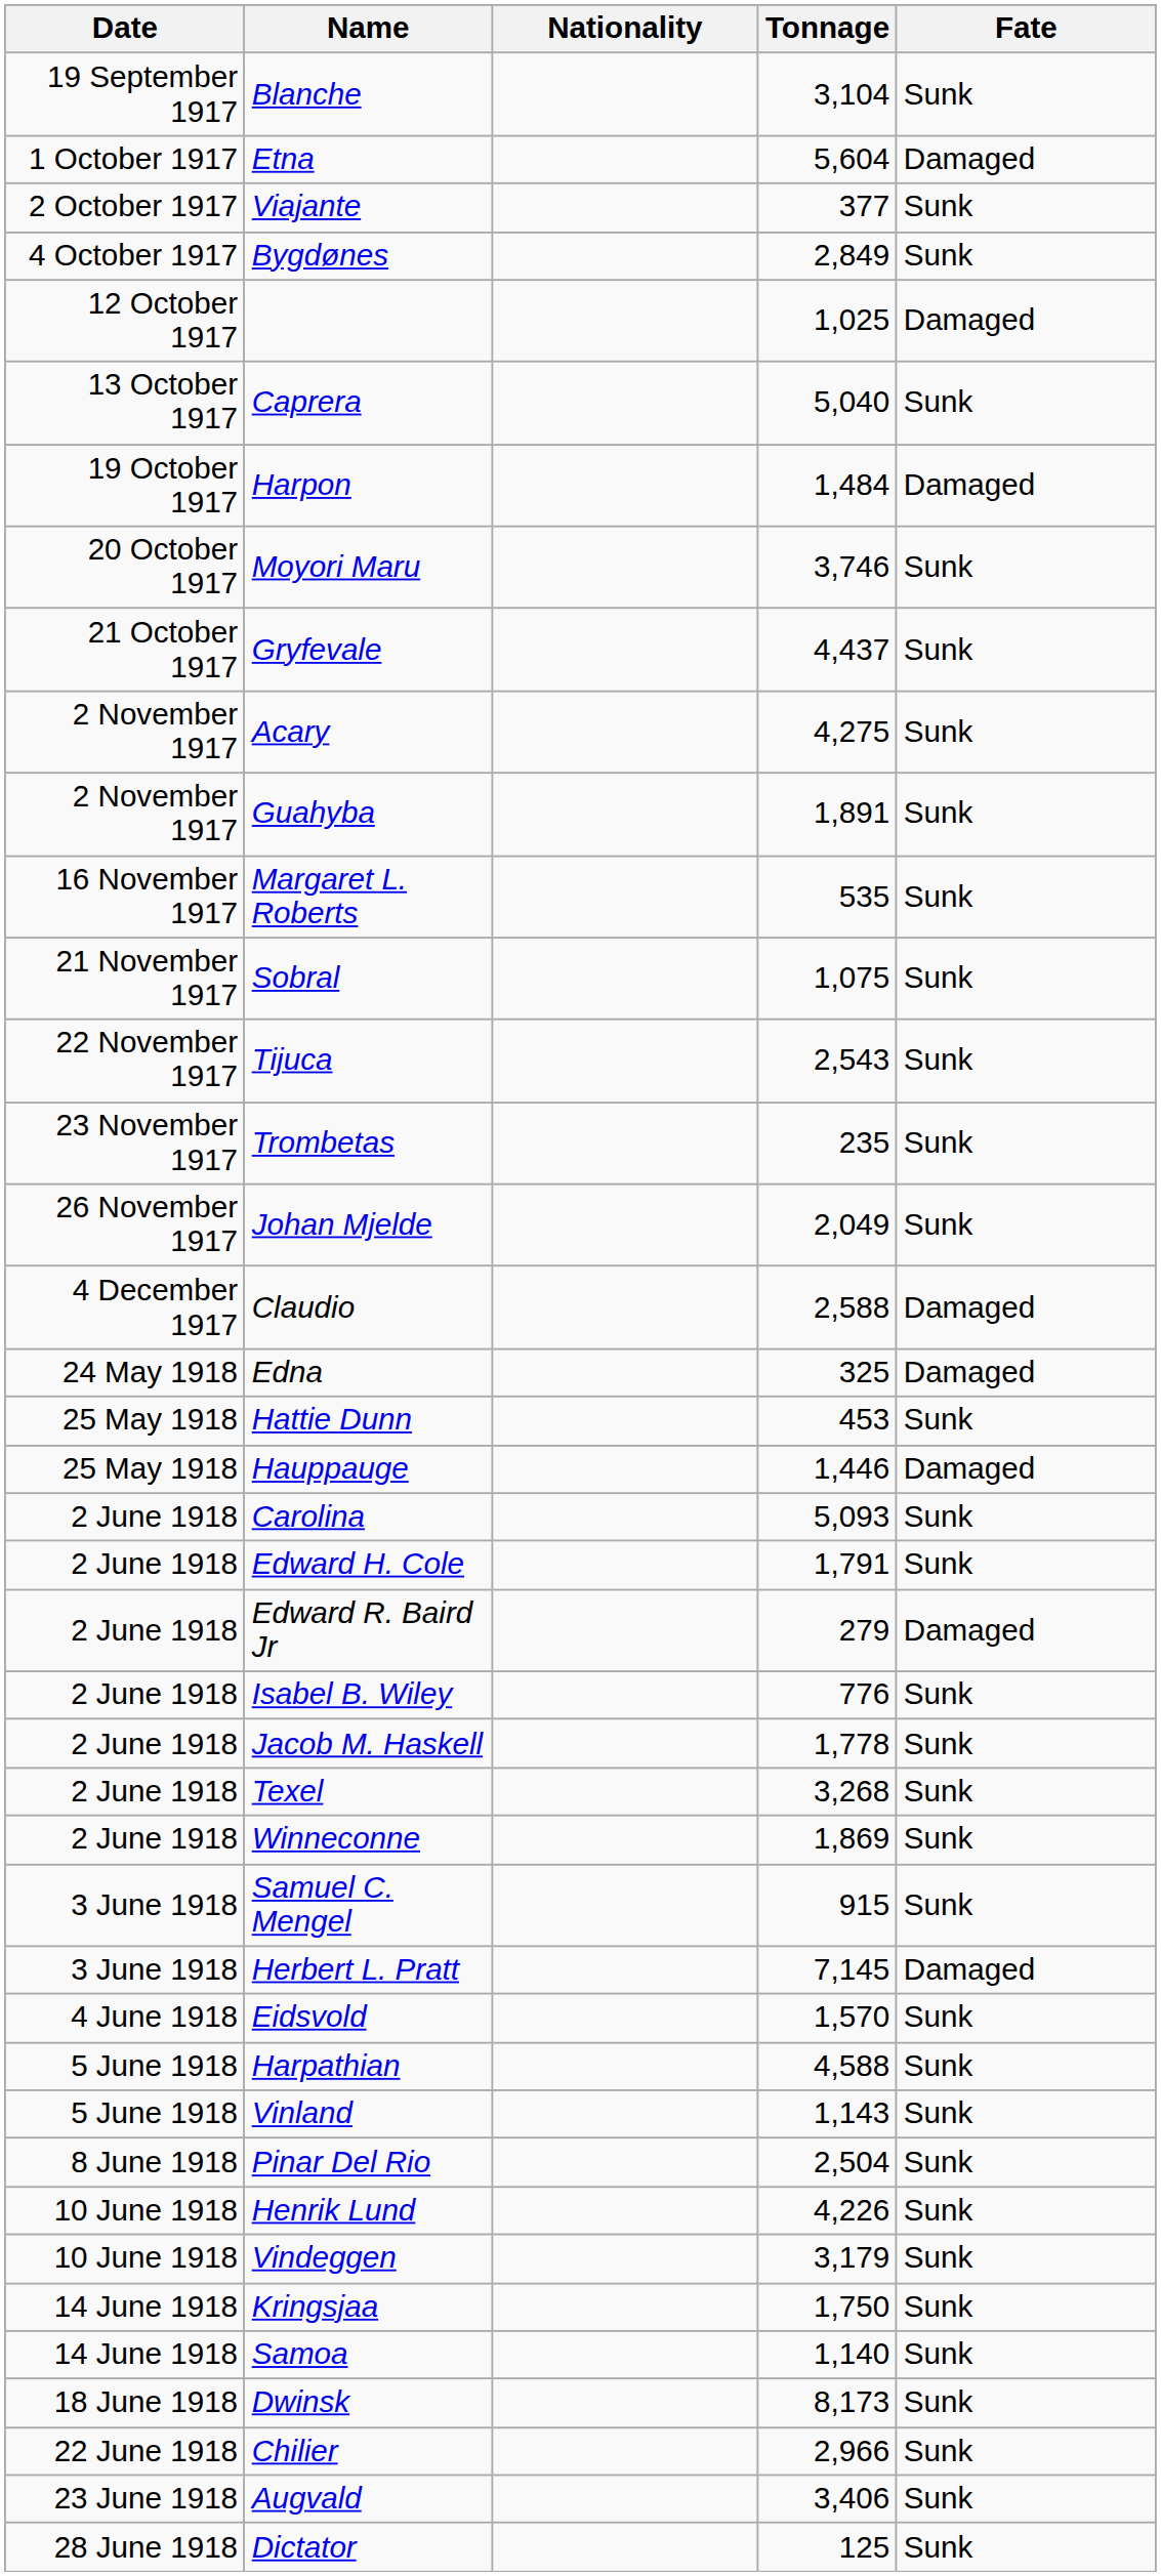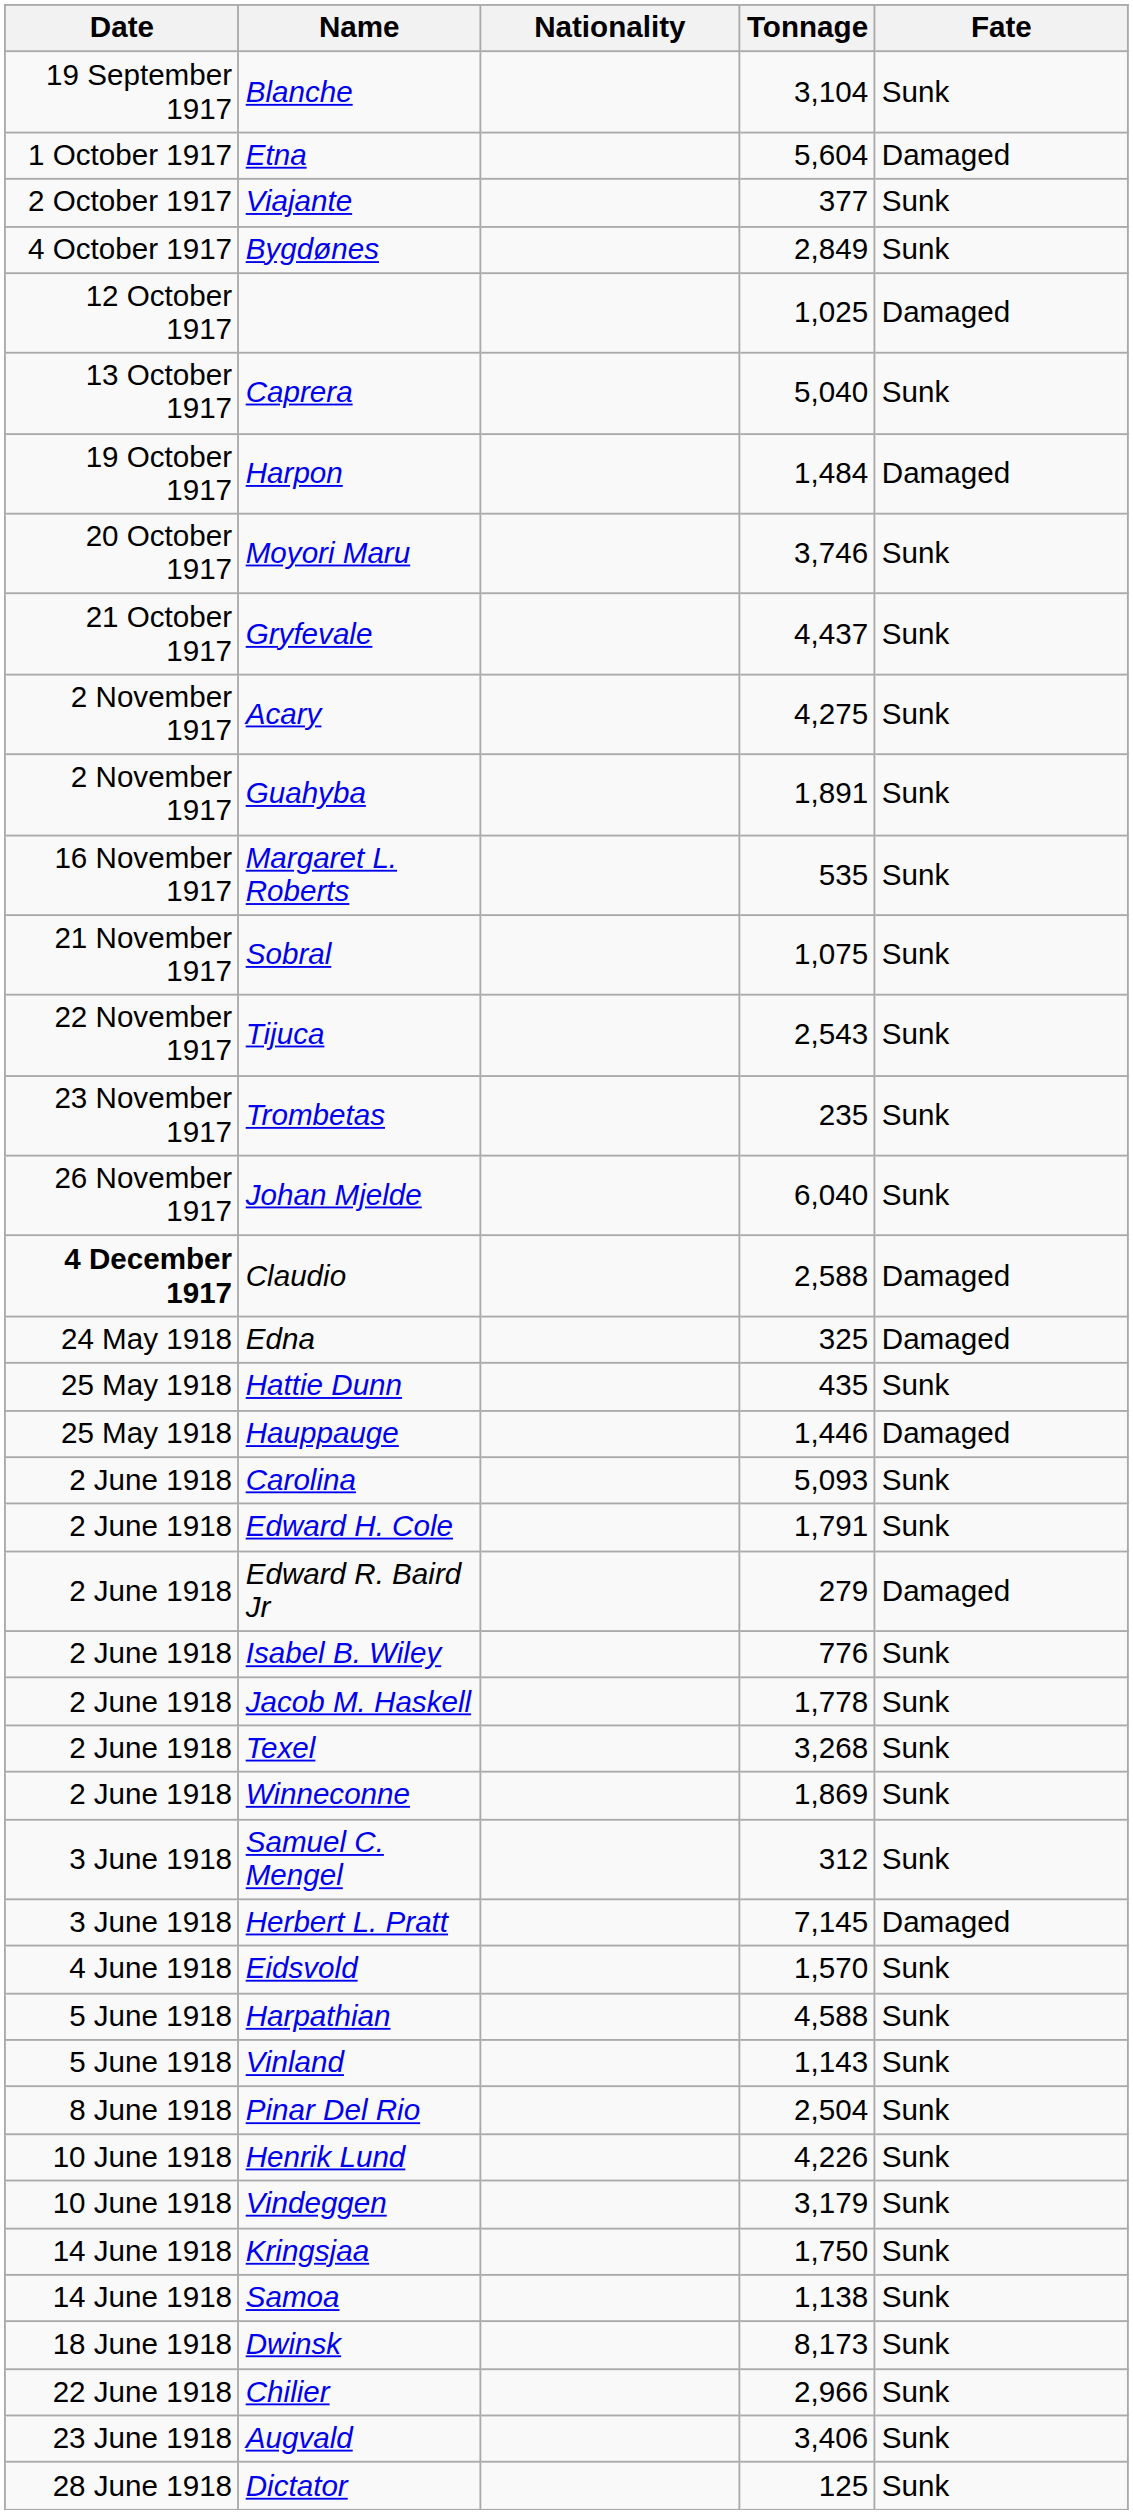Johan Mjelde | Tonnage: 2,049 -> 6,040
Claudio | Date: normal -> bold
Hattie Dunn | Tonnage: 453 -> 435
Samuel C. Mengel | Tonnage: 915 -> 312
Samoa | Tonnage: 1,140 -> 1,138
